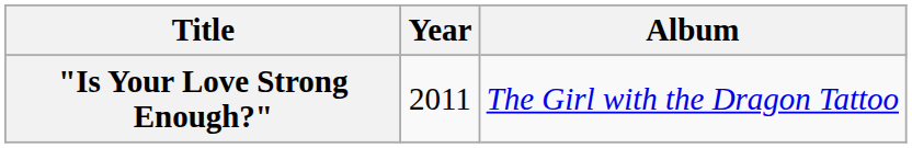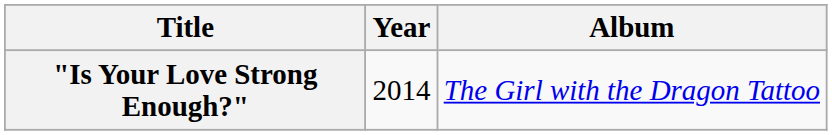"Is Your Love Strong Enough?" | Year: 2011 -> 2014
